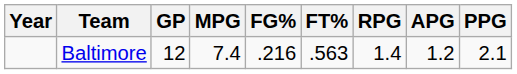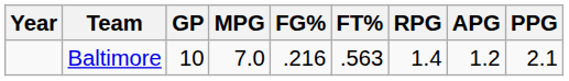Baltimore | GP: 12 -> 10
Baltimore | MPG: 7.4 -> 7.0
